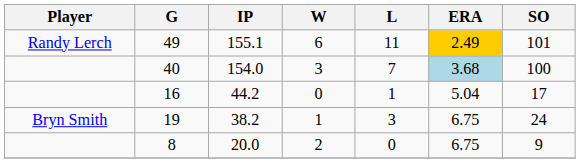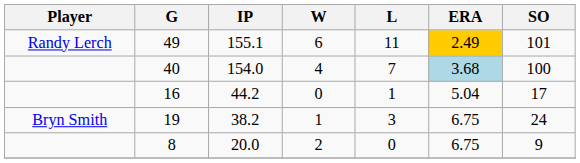40 | W: 3 -> 4
